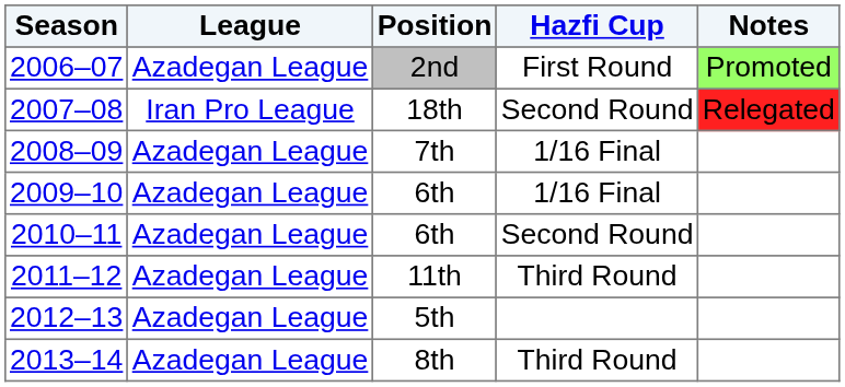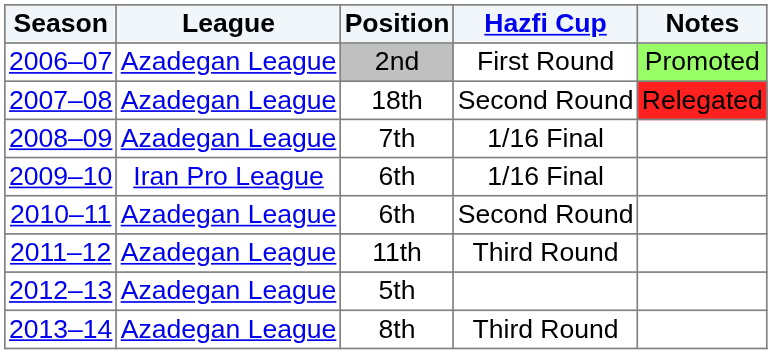2007–08 | League: Iran Pro League -> Azadegan League
2009–10 | League: Azadegan League -> Iran Pro League
